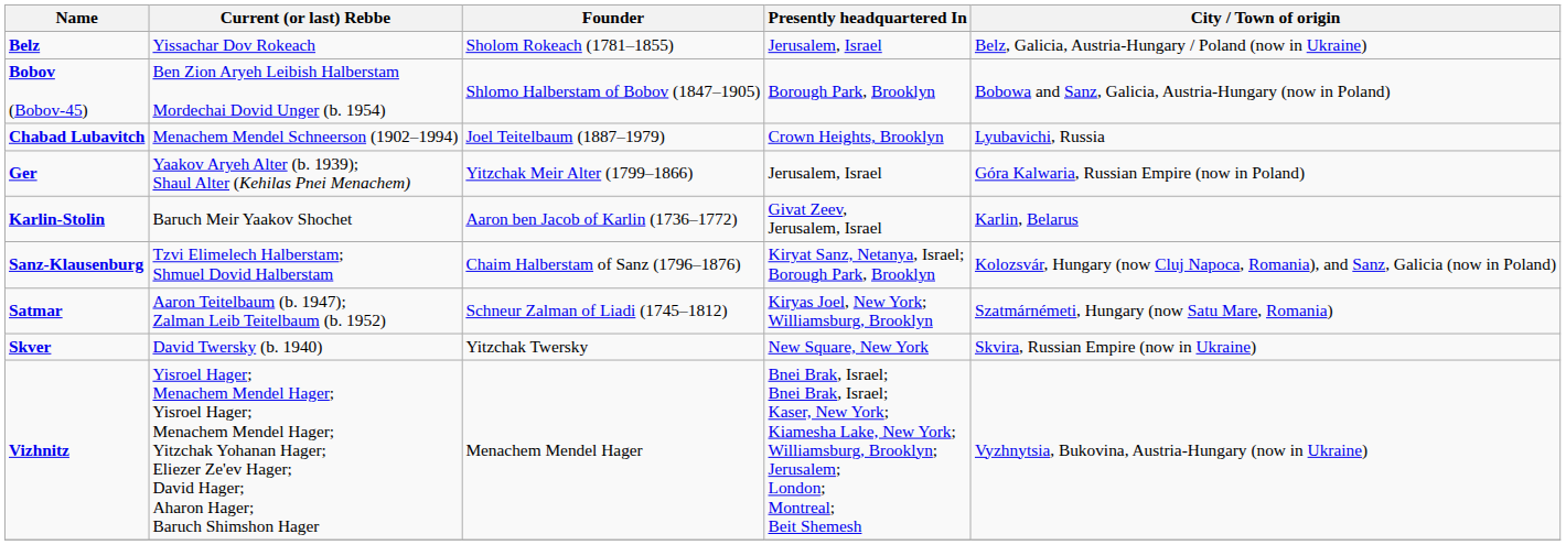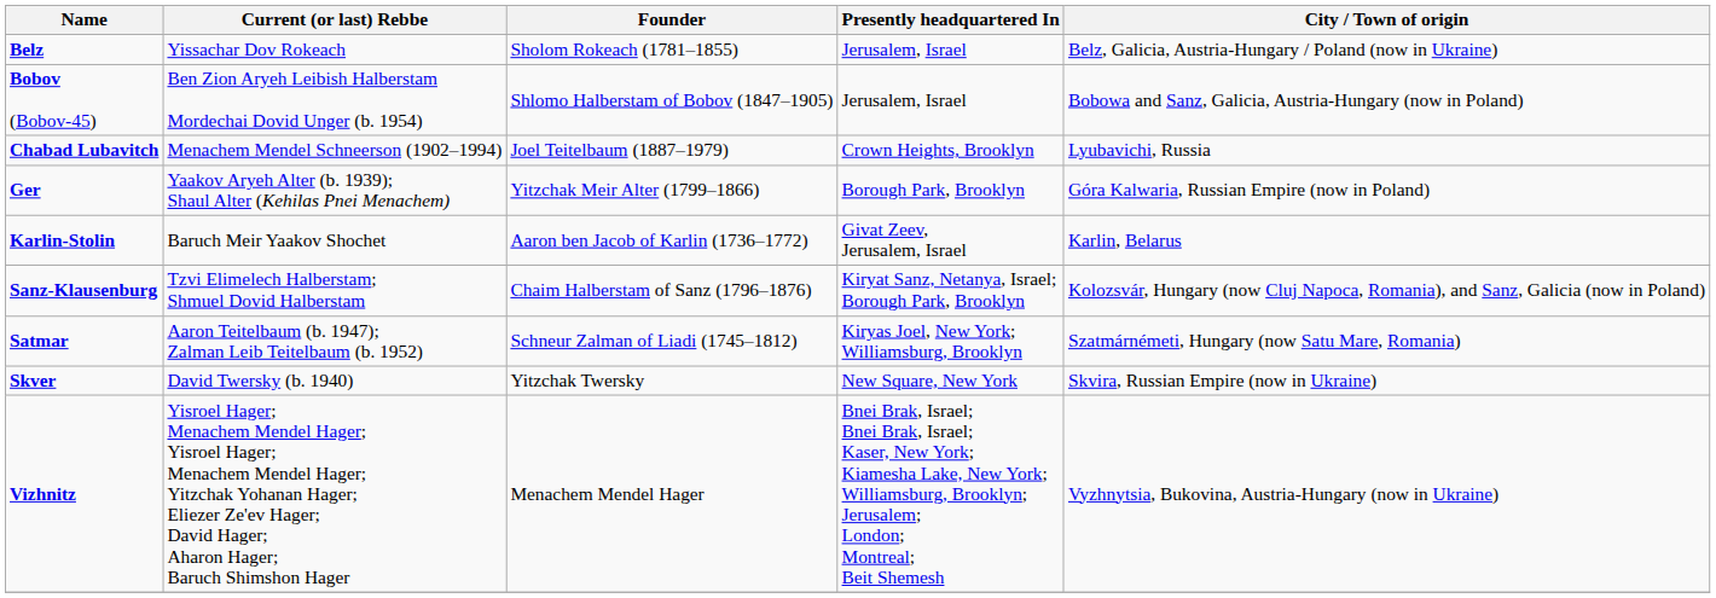Bobov (Bobov-45) | Presently headquartered In: Borough Park, Brooklyn -> Jerusalem, Israel
Ger | Presently headquartered In: Jerusalem, Israel -> Borough Park, Brooklyn
